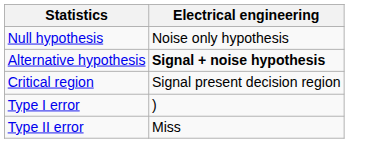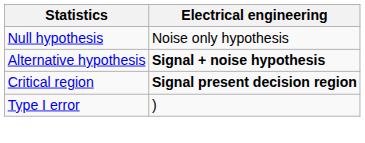Critical region | Electrical engineering: normal -> bold
- row: Type II error | Miss
